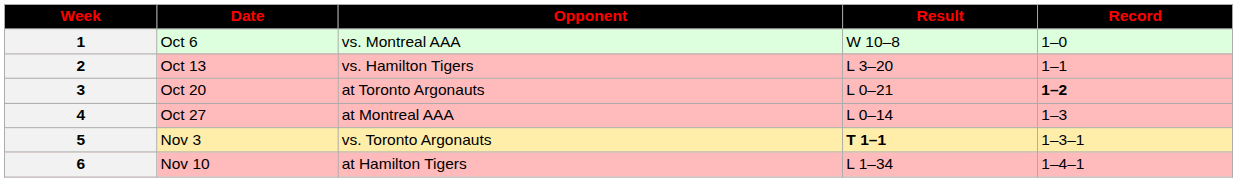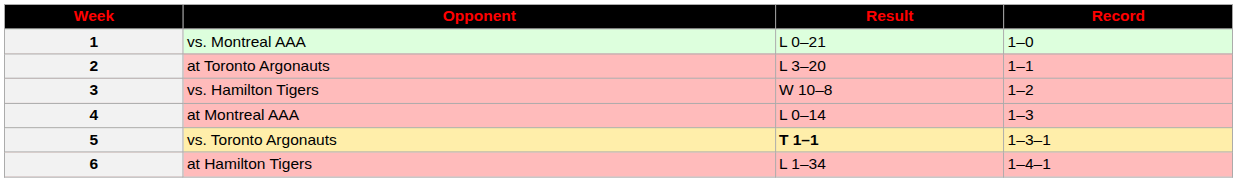- column: Date | Oct 6 | Oct 13 | Oct 20 | Oct 27 | Nov 3 | Nov 10
1 | Result: W 10–8 -> L 0–21
2 | Opponent: vs. Hamilton Tigers -> at Toronto Argonauts
3 | Opponent: at Toronto Argonauts -> vs. Hamilton Tigers
3 | Result: L 0–21 -> W 10–8
3 | Record: bold -> normal
